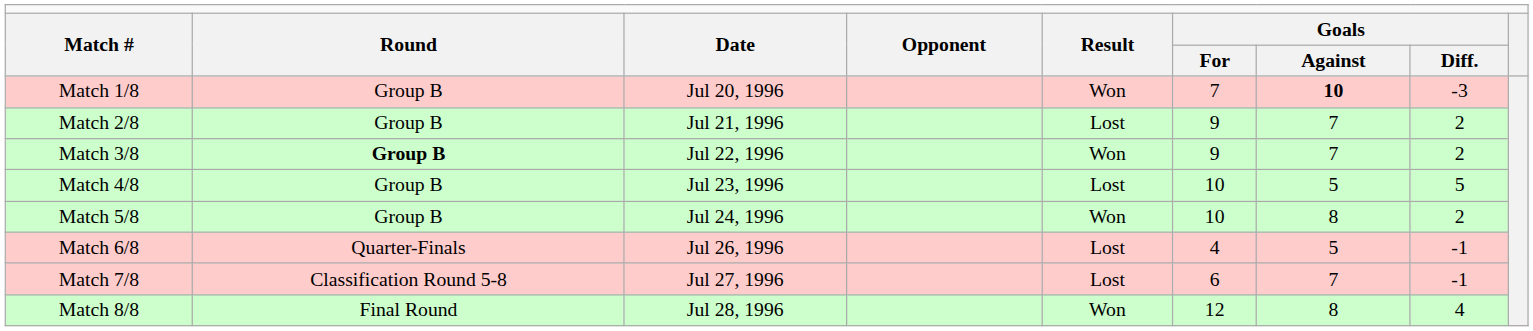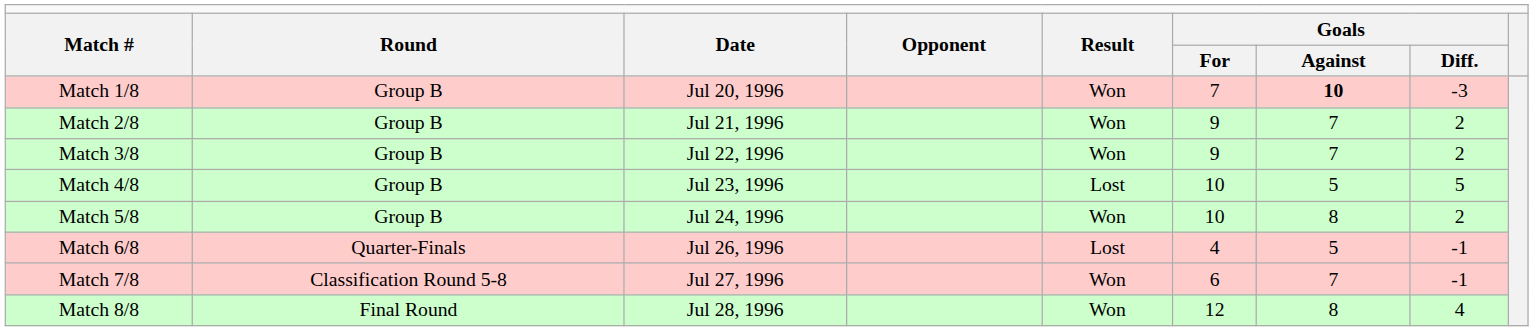Match 2/8 | column 5: Lost -> Won
Match 3/8 | column 2: bold -> normal
Match 7/8 | column 5: Lost -> Won
